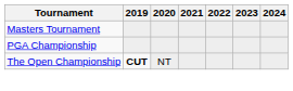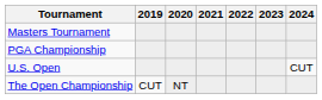+ row: U.S. Open | CUT
The Open Championship | 2019: bold -> normal
